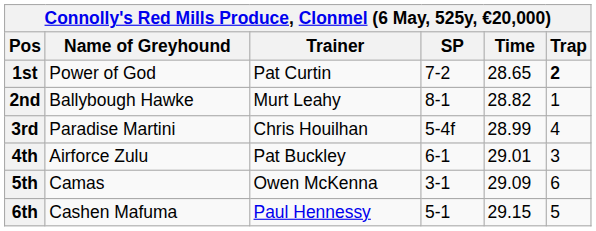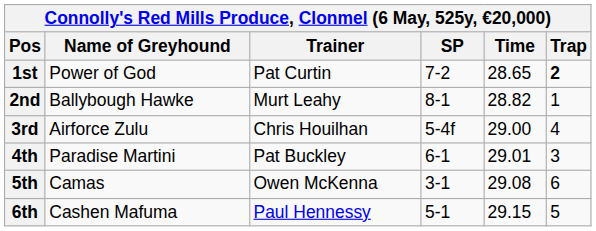3rd | Name of Greyhound: Paradise Martini -> Airforce Zulu
3rd | Time: 28.99 -> 29.00
4th | Name of Greyhound: Airforce Zulu -> Paradise Martini
5th | Time: 29.09 -> 29.08
